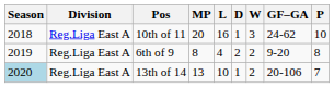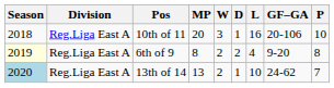columns swapped: W <-> L
10th of 11 | GF–GA: 24-62 -> 20-106
6th of 9 | Season: no background -> lightyellow background
13th of 14 | GF–GA: 20-106 -> 24-62
